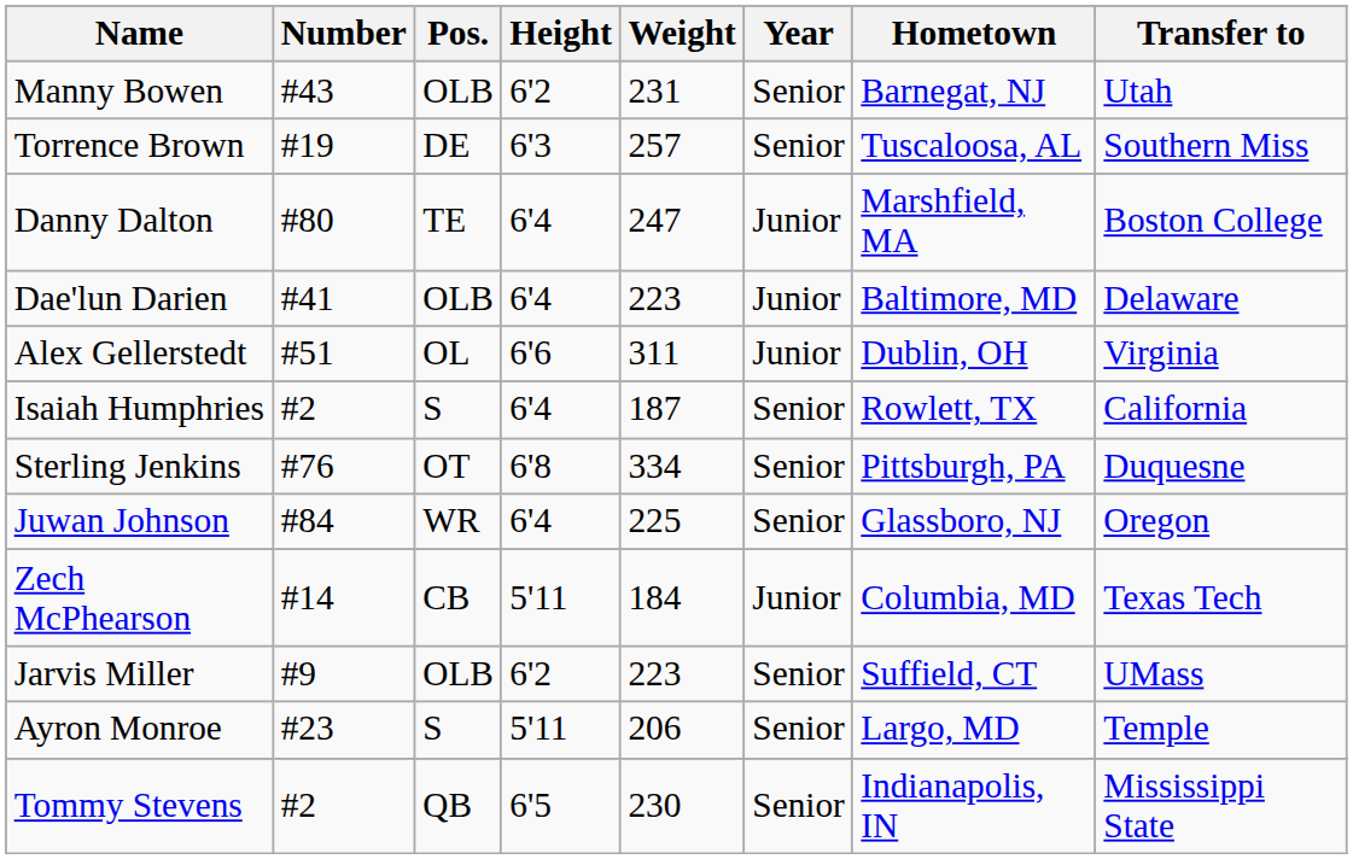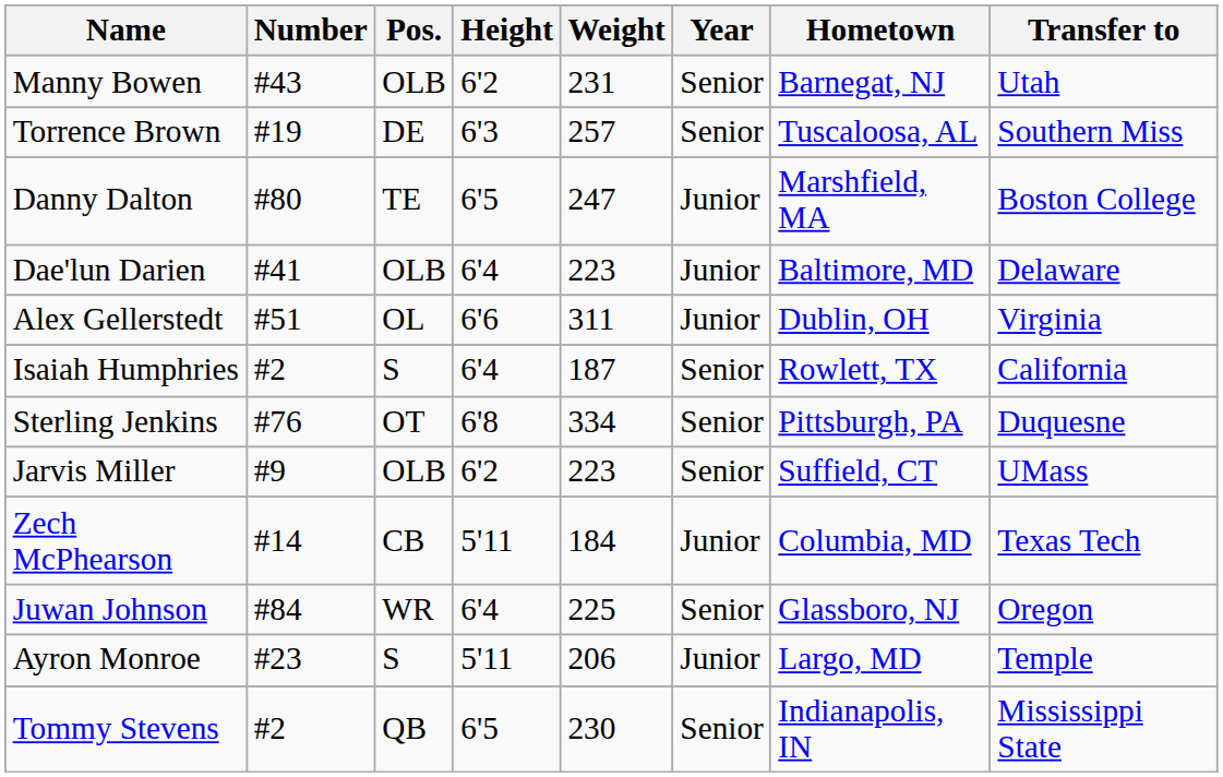Danny Dalton | Height: 6'4 -> 6'5
rows swapped: Juwan Johnson <-> Jarvis Miller
Ayron Monroe | Year: Senior -> Junior
